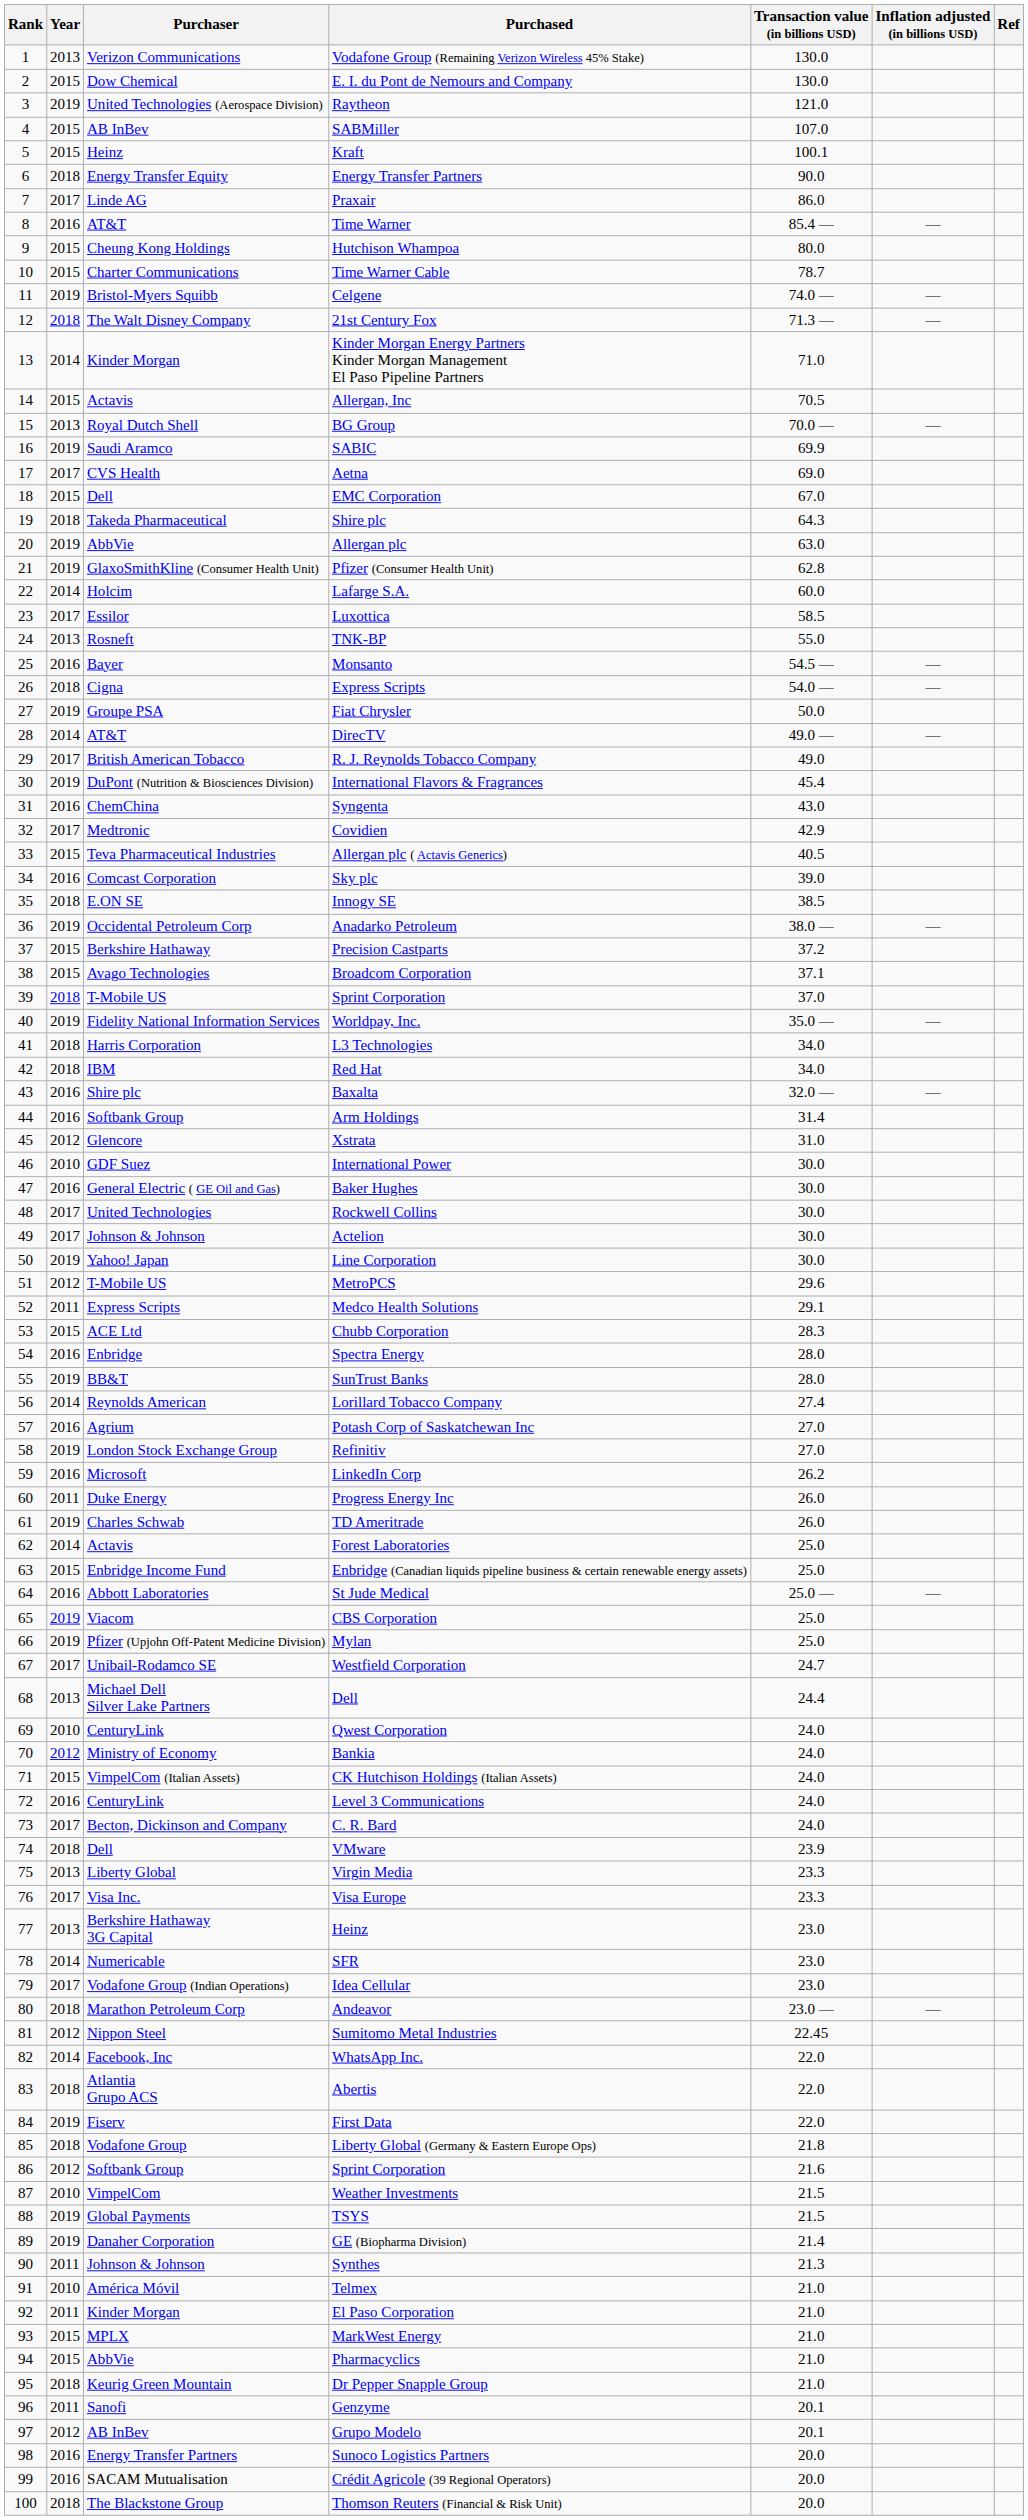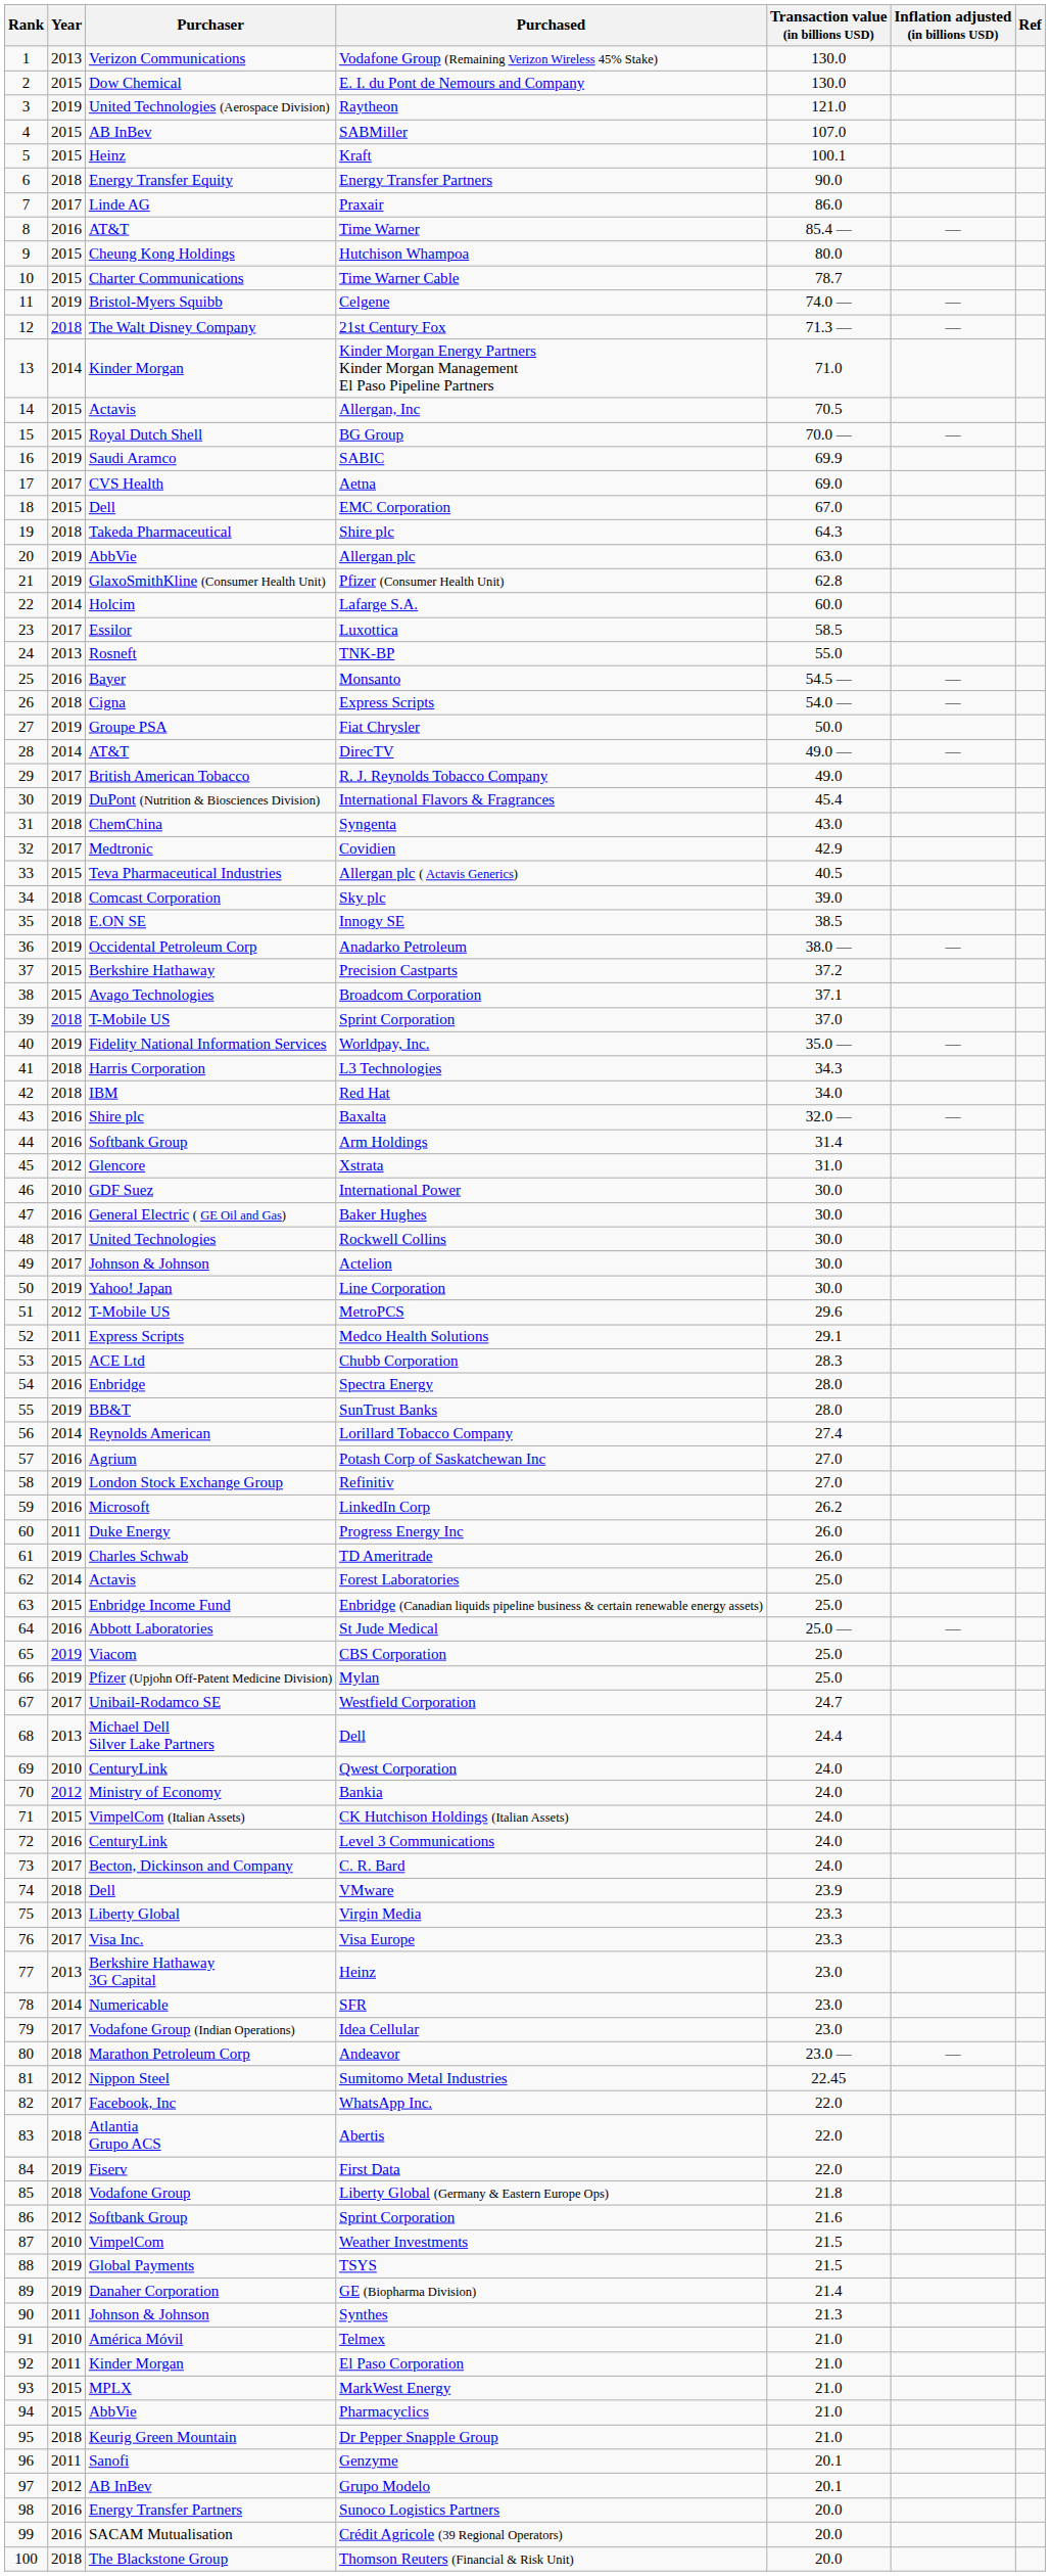BG Group | Year: 2013 -> 2015
Syngenta | Year: 2016 -> 2018
Sky plc | Year: 2016 -> 2018
L3 Technologies | Transaction value (in billions USD): 34.0 -> 34.3
WhatsApp Inc. | Year: 2014 -> 2017
